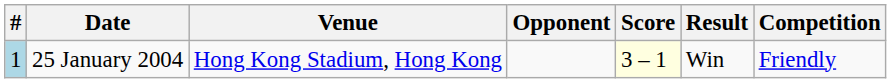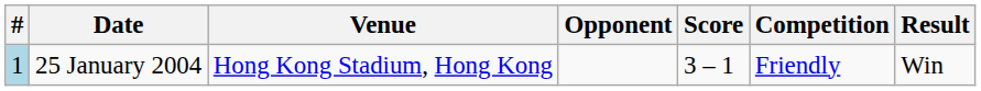columns swapped: Result <-> Competition
25 January 2004 | Score: lightyellow background -> no background
